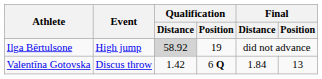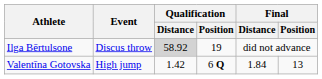Ilga Bērtulsone | Event: High jump -> Discus throw
Valentīna Gotovska | Event: Discus throw -> High jump
